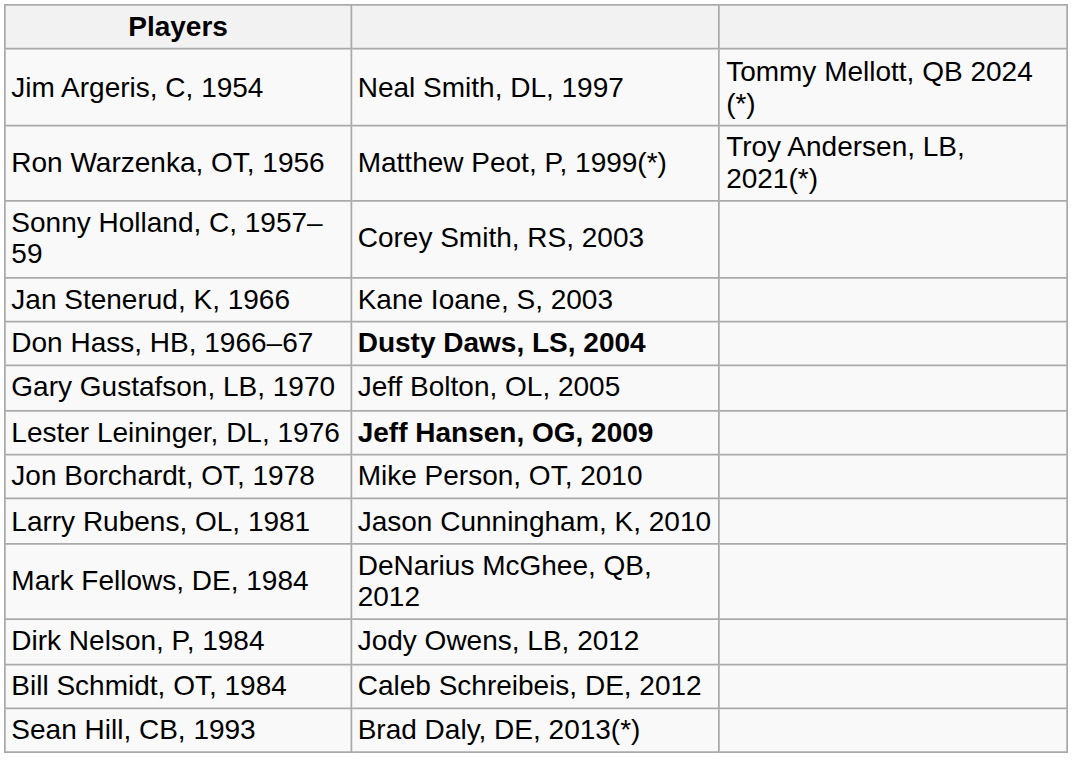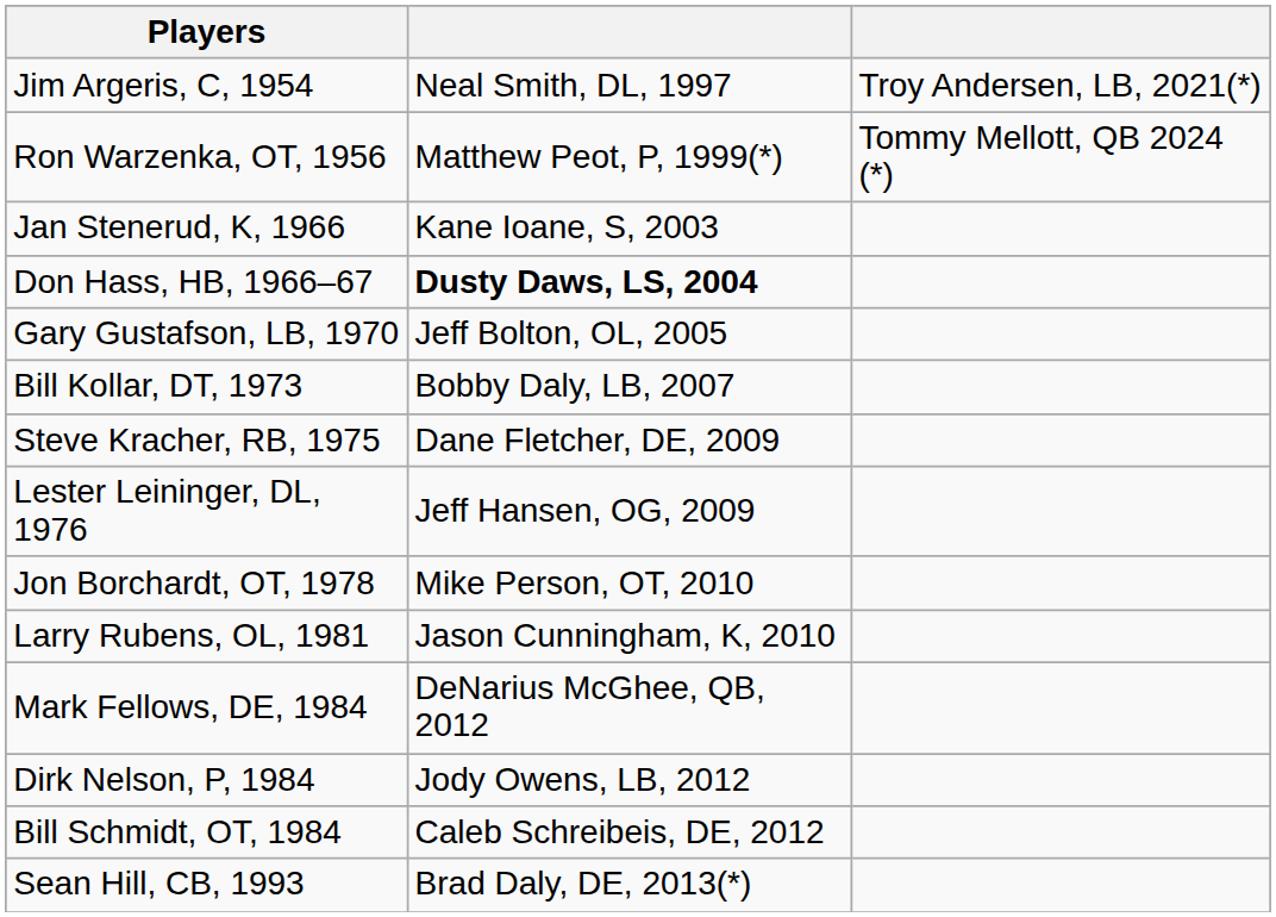Jim Argeris, C, 1954 | column 3: Tommy Mellott, QB 2024 (*) -> Troy Andersen, LB, 2021(*)
Ron Warzenka, OT, 1956 | column 3: Troy Andersen, LB, 2021(*) -> Tommy Mellott, QB 2024 (*)
- row: Sonny Holland, C, 1957–59 | Corey Smith, RS, 2003
+ row: Bill Kollar, DT, 1973 | Bobby Daly, LB, 2007
+ row: Steve Kracher, RB, 1975 | Dane Fletcher, DE, 2009
Lester Leininger, DL, 1976 | column 2: bold -> normal
